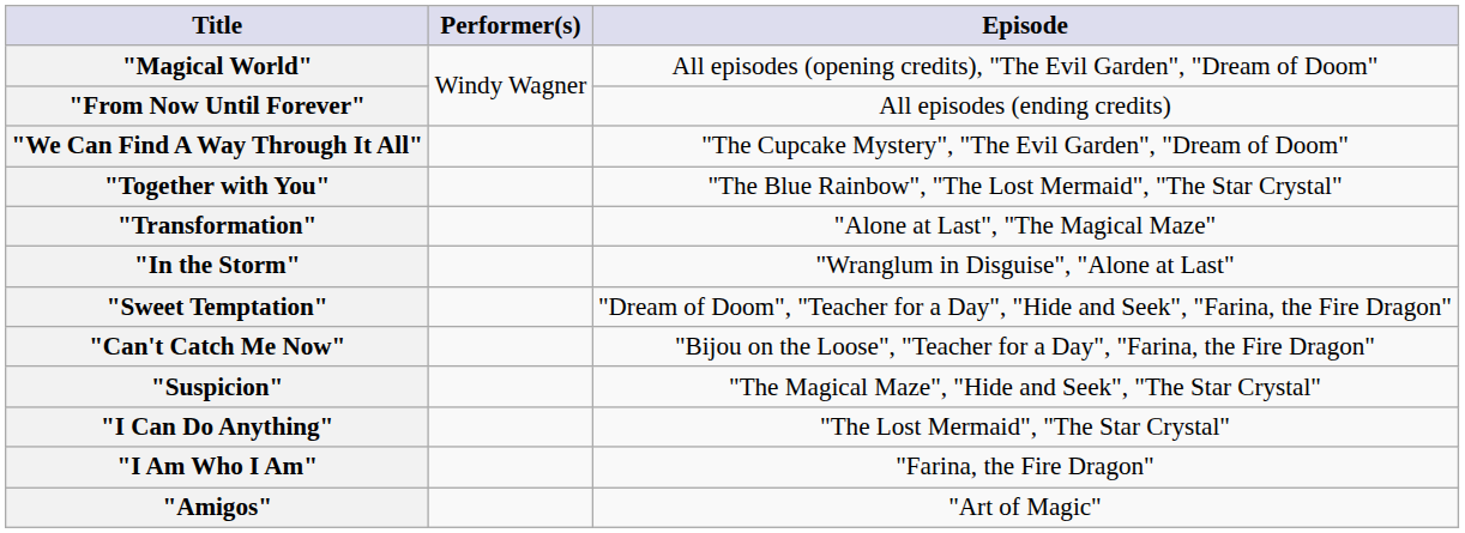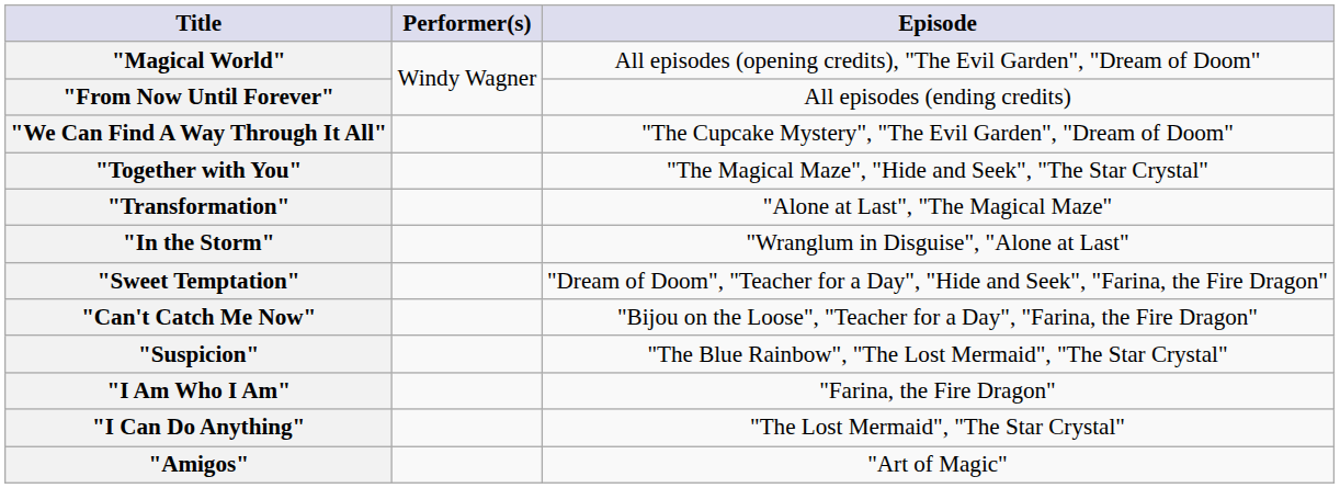"Together with You" | Episode: "The Blue Rainbow", "The Lost Mermaid", "The Star Crystal" -> "The Magical Maze", "Hide and Seek", "The Star Crystal"
"Suspicion" | Episode: "The Magical Maze", "Hide and Seek", "The Star Crystal" -> "The Blue Rainbow", "The Lost Mermaid", "The Star Crystal"
rows swapped: "I Can Do Anything" <-> "I Am Who I Am"
